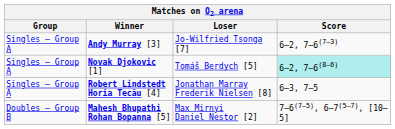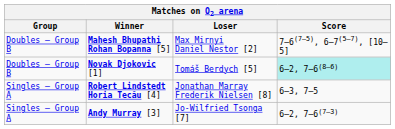rows swapped: Mahesh Bhupathi Rohan Bopanna [5] <-> Andy Murray [3]
Novak Djokovic [1] | Group: Singles – Group A -> Doubles – Group B
